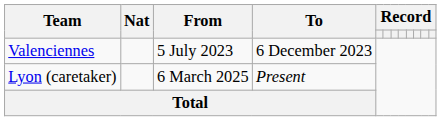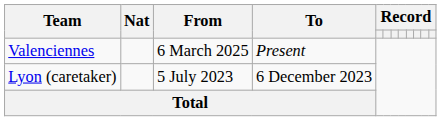Valenciennes | From: 5 July 2023 -> 6 March 2025
Valenciennes | To: 6 December 2023 -> Present
Lyon (caretaker) | From: 6 March 2025 -> 5 July 2023
Lyon (caretaker) | To: Present -> 6 December 2023
